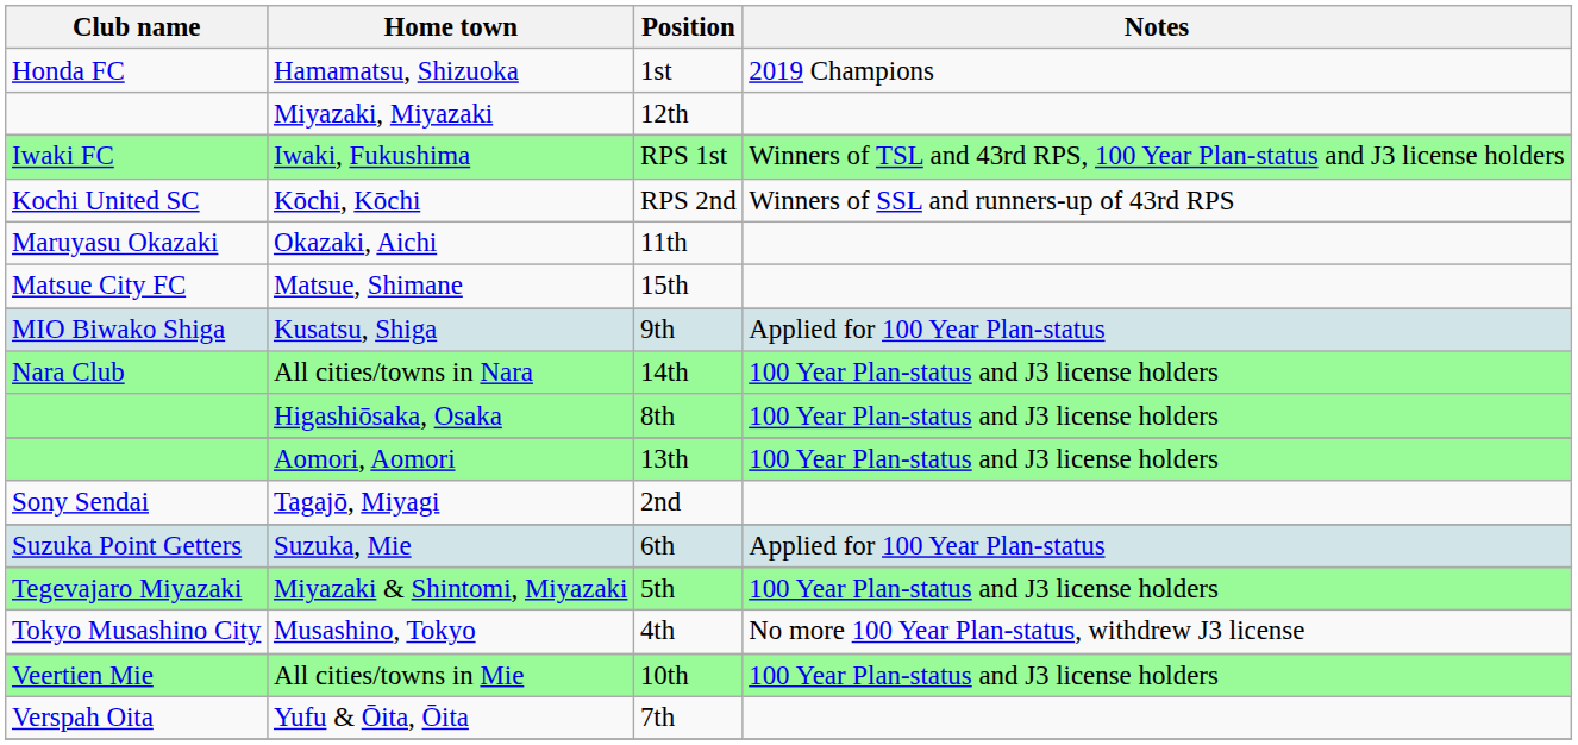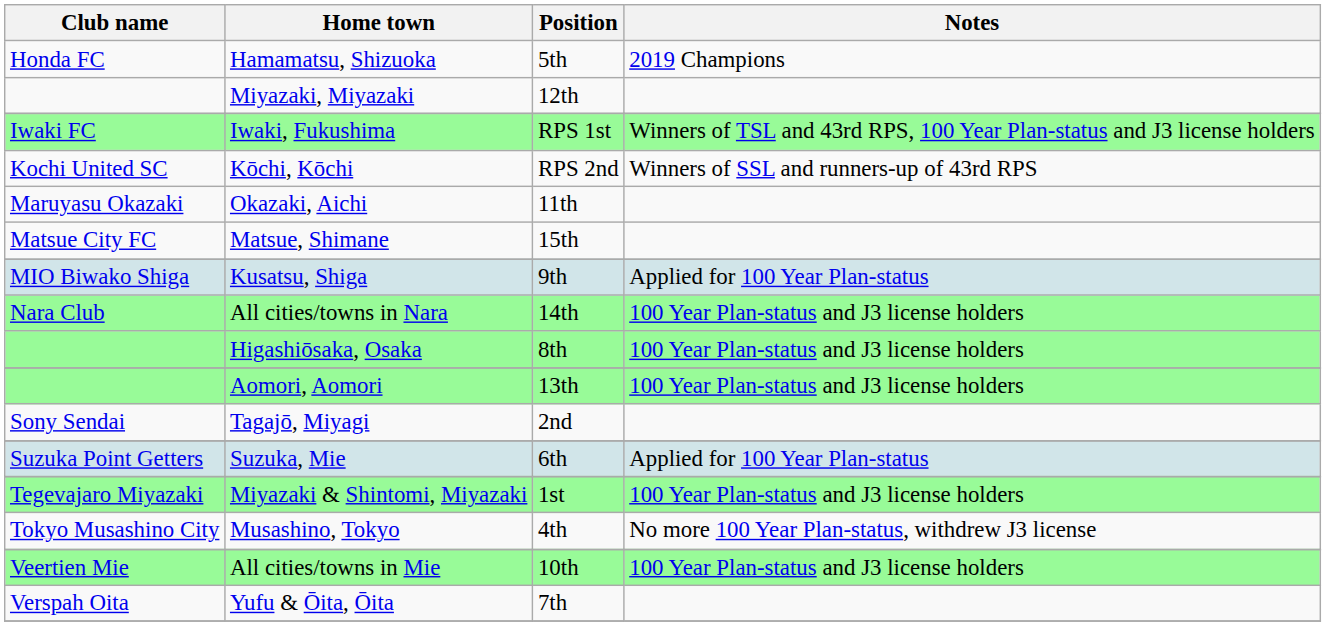Hamamatsu, Shizuoka | Position: 1st -> 5th
Miyazaki & Shintomi, Miyazaki | Position: 5th -> 1st
